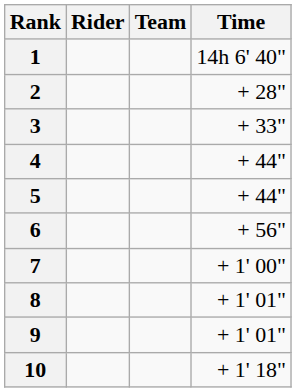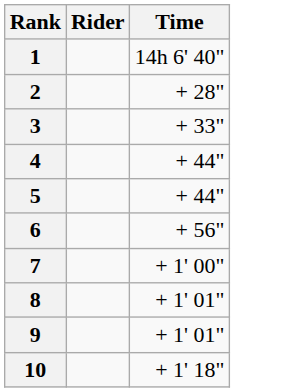- column: Team
